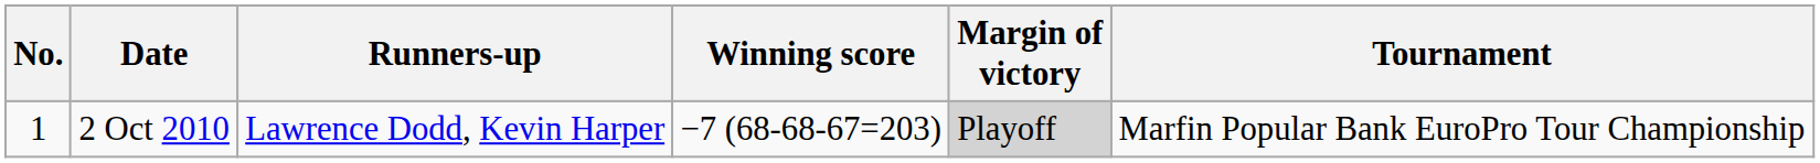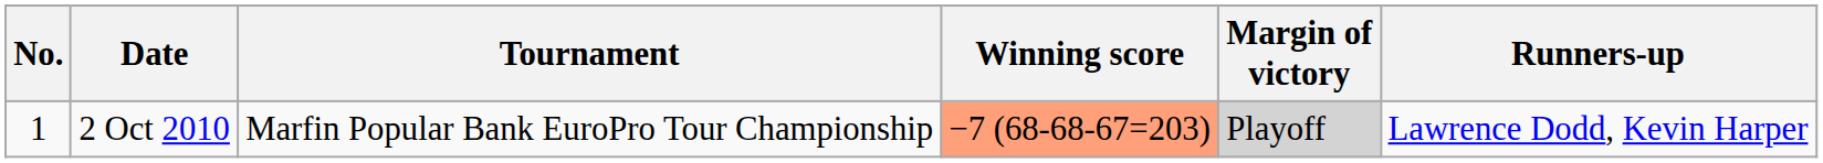columns swapped: Tournament <-> Runners-up
2 Oct 2010 | Winning score: no background -> lightsalmon background
